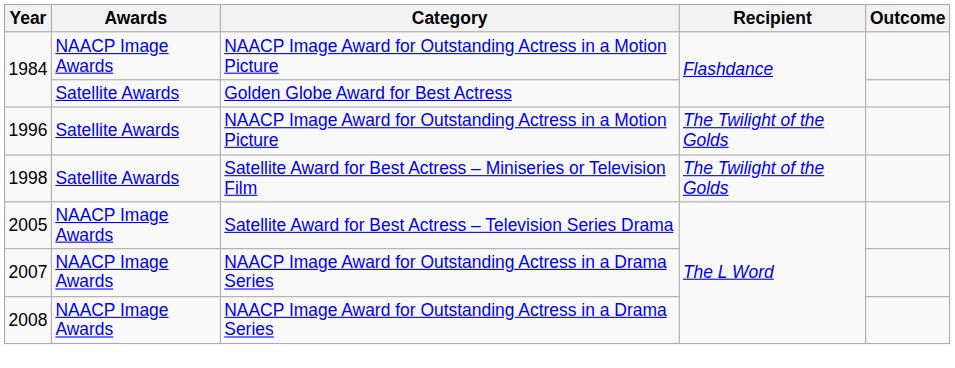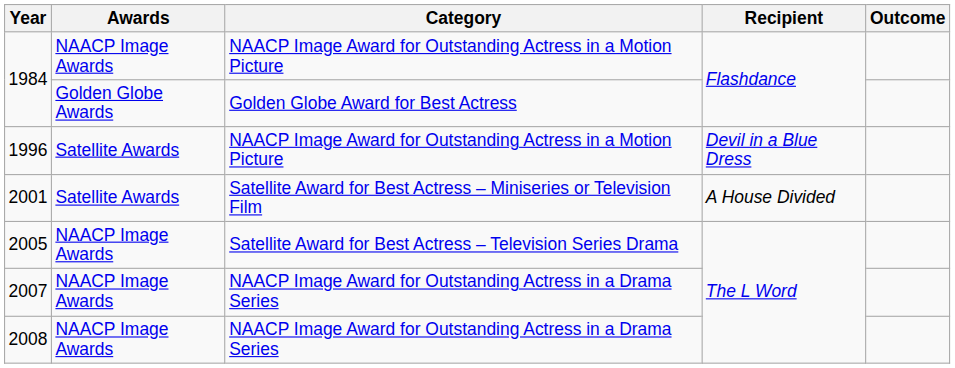1984 / Golden Globe Award for Best Actress | Awards: Satellite Awards -> Golden Globe Awards
1996 | Recipient: The Twilight of the Golds -> Devil in a Blue Dress
- row: 1998 | Satellite Awards | Satellite Award for Best Actress – Miniseries or Television Film | The Twilight of the Golds
+ row: 2001 | Satellite Awards | Satellite Award for Best Actress – Miniseries or Television Film | A House Divided
